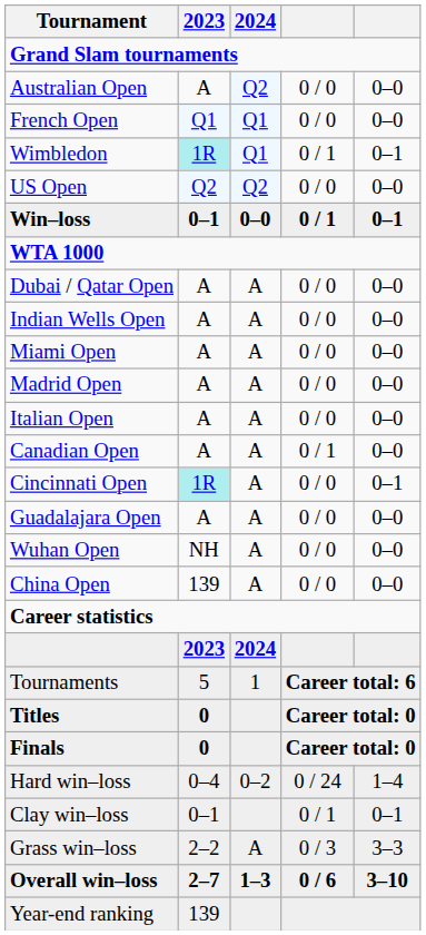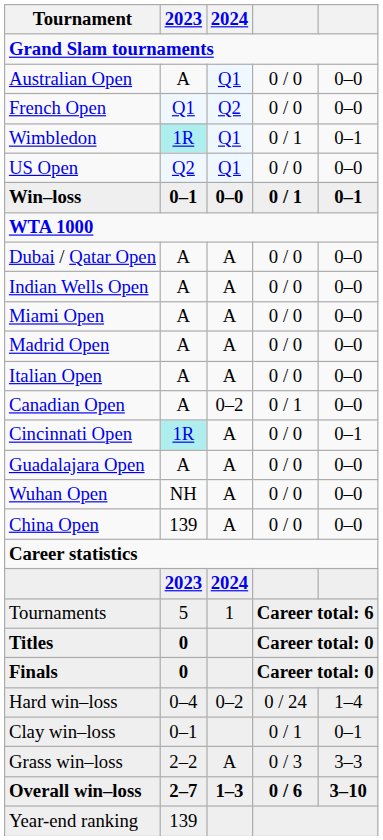Australian Open | 2024: Q2 -> Q1
French Open | 2024: Q1 -> Q2
US Open | 2024: Q2 -> Q1
Canadian Open | 2024: A -> 0–2
